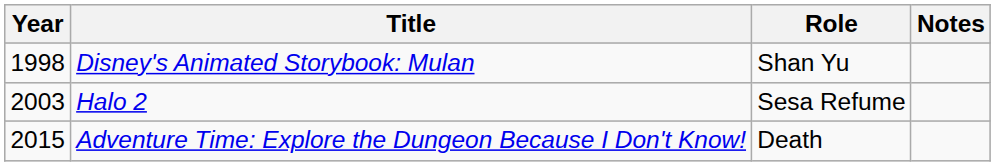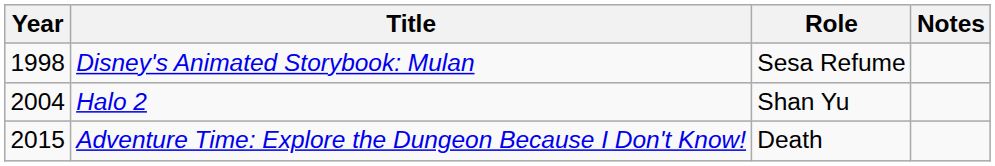Disney's Animated Storybook: Mulan | Role: Shan Yu -> Sesa Refume
Halo 2 | Year: 2003 -> 2004
Halo 2 | Role: Sesa Refume -> Shan Yu
